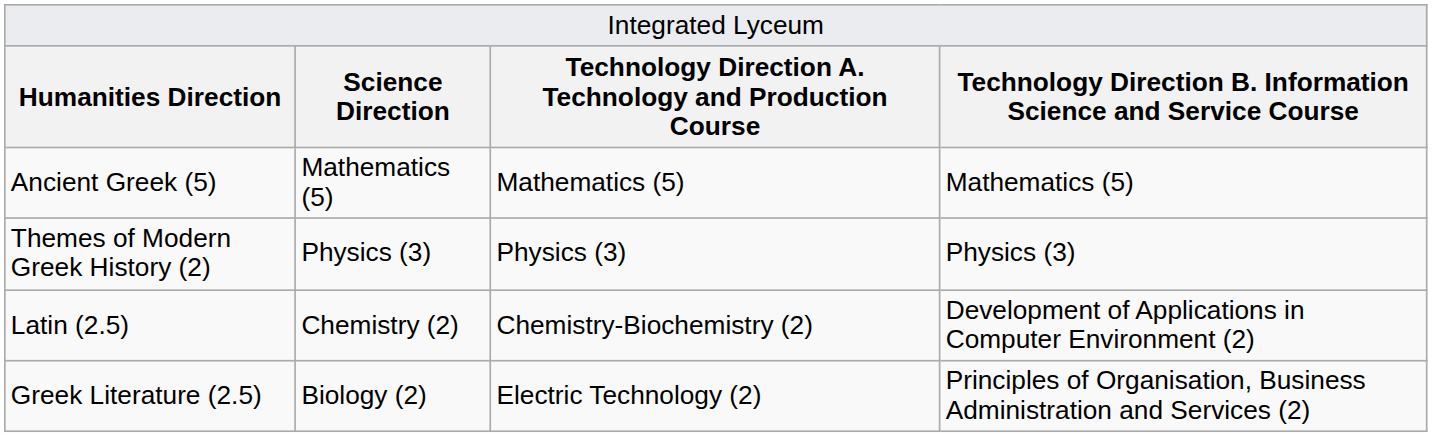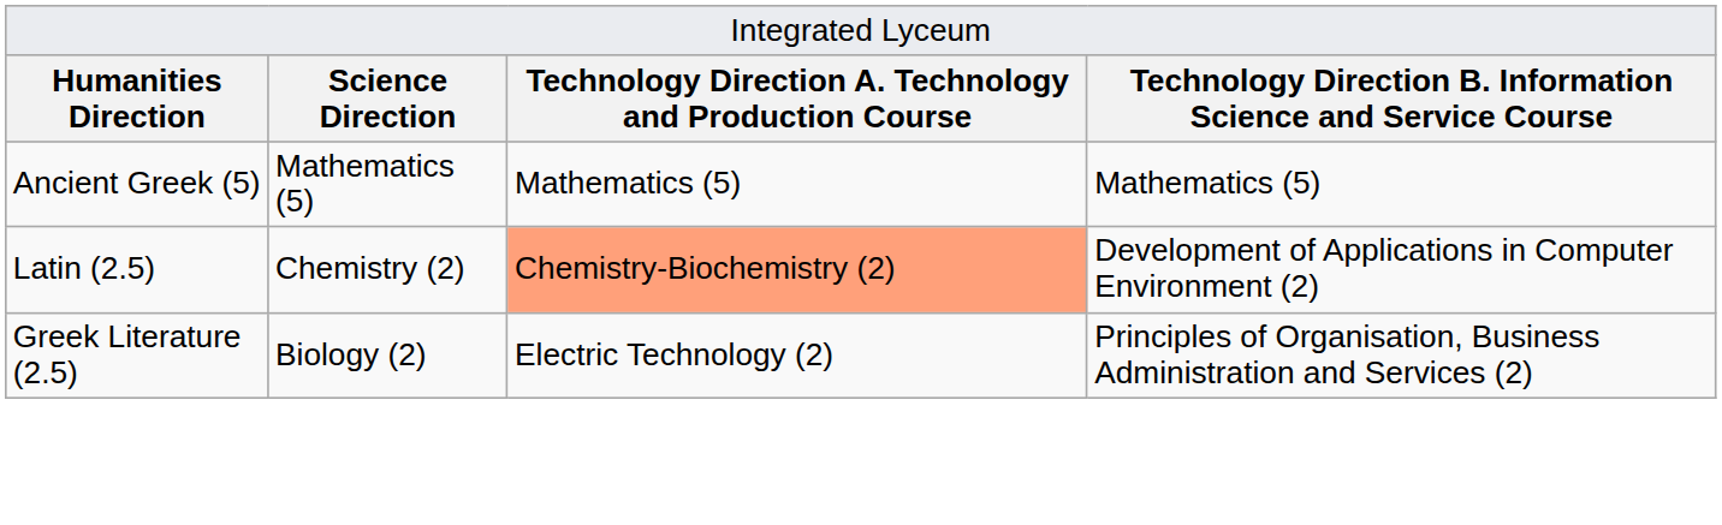- row: Themes of Modern Greek History (2) | Physics (3) | Physics (3) | Physics (3)
Latin (2.5) | column 3: no background -> lightsalmon background
